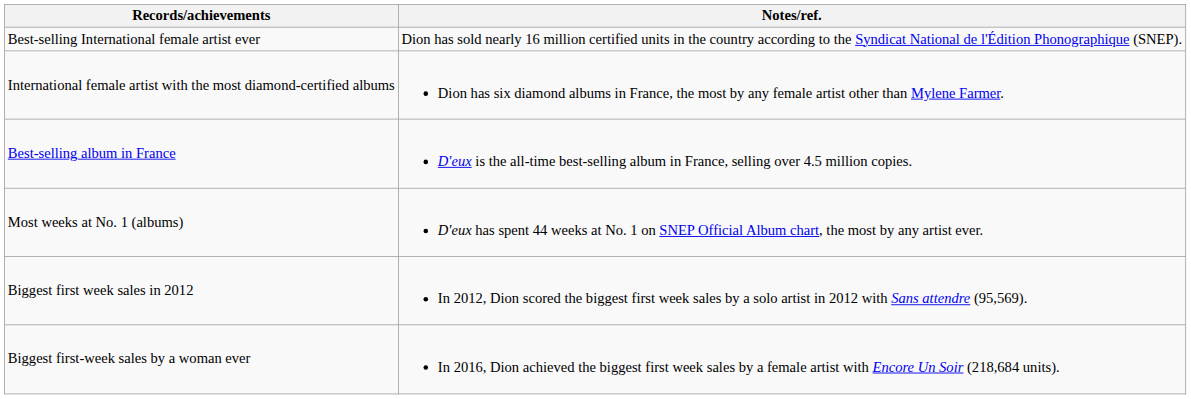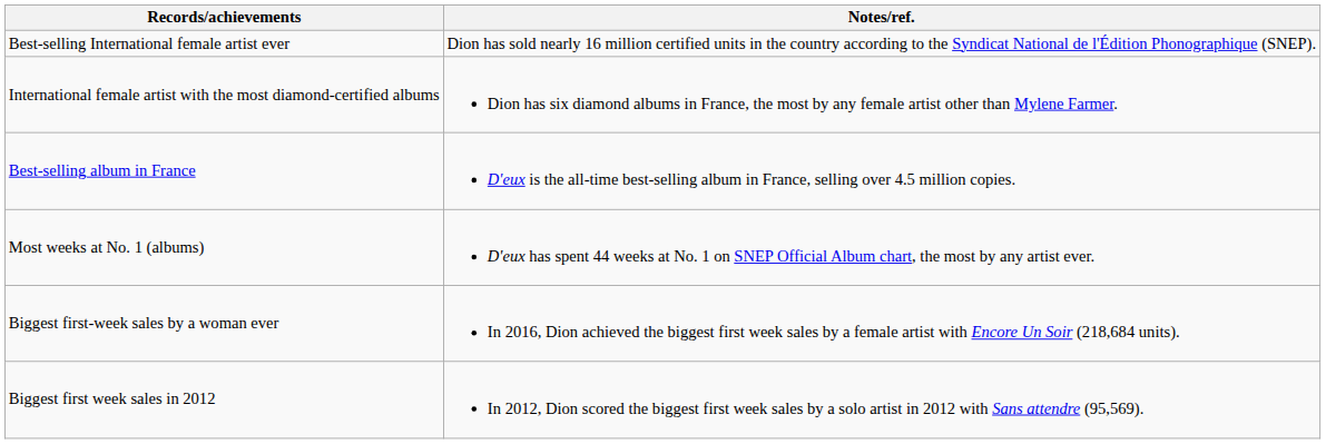rows swapped: Biggest first week sales in 2012 <-> Biggest first-week sales by a woman ever
